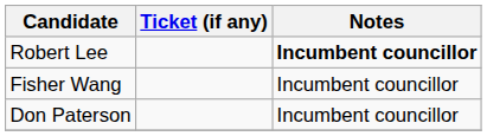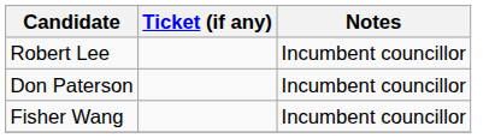Robert Lee | Notes: bold -> normal
rows swapped: Don Paterson <-> Fisher Wang
